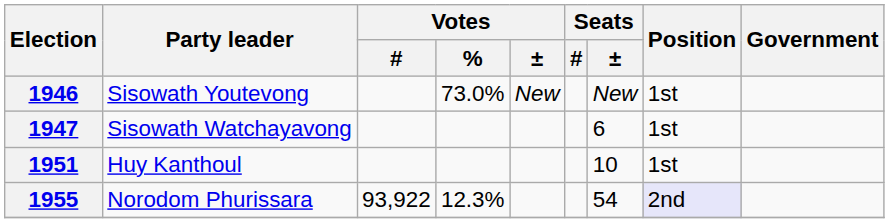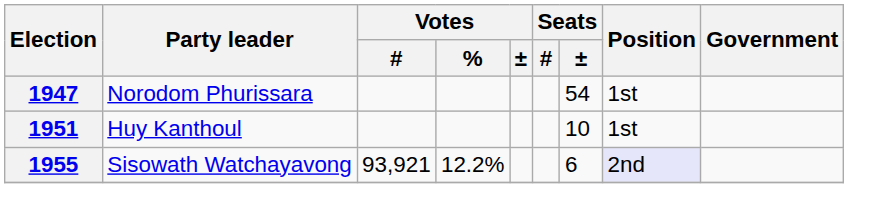- row: 1946 | Sisowath Youtevong | 73.0% | New | New | 1st
1947 | Party leader: Sisowath Watchayavong -> Norodom Phurissara
1947 | Seats / ±: 6 -> 54
1955 | Party leader: Norodom Phurissara -> Sisowath Watchayavong
1955 | Votes / #: 93,922 -> 93,921
1955 | Votes / %: 12.3% -> 12.2%
1955 | Seats / ±: 54 -> 6
